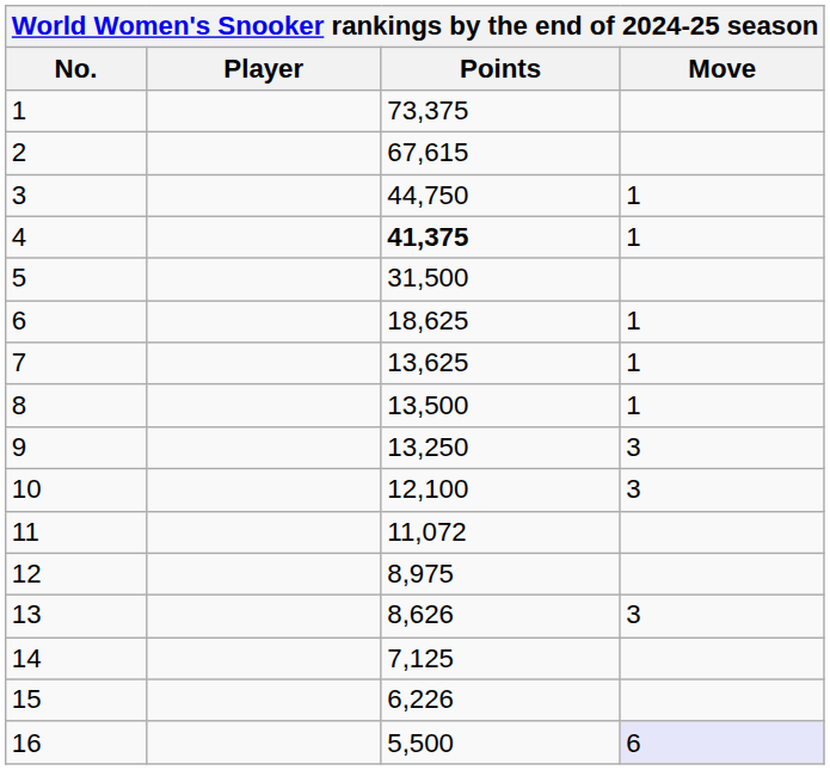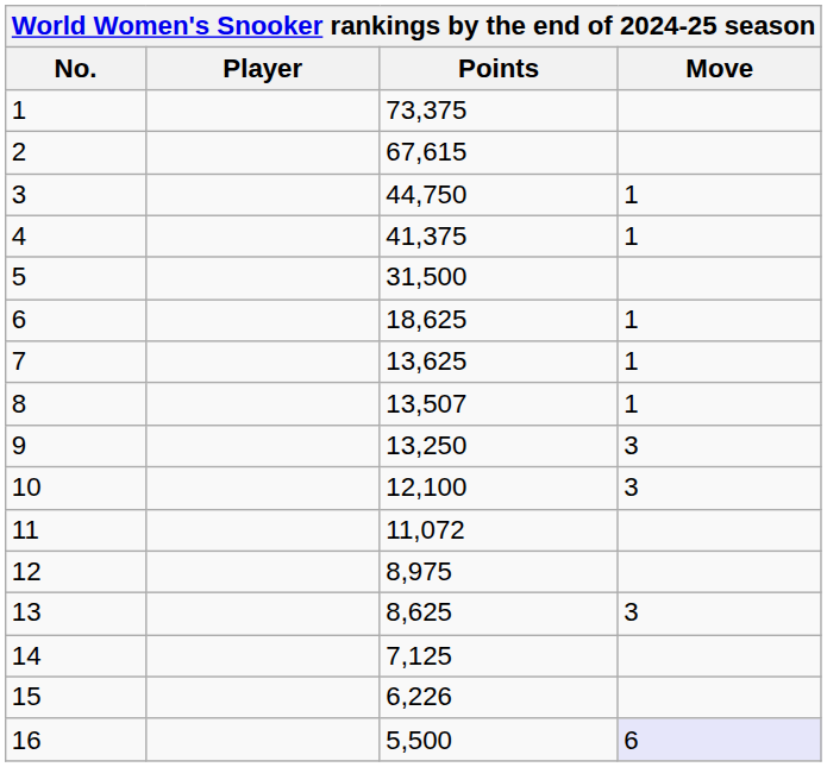4 | Points: bold -> normal
8 | Points: 13,500 -> 13,507
13 | Points: 8,626 -> 8,625
